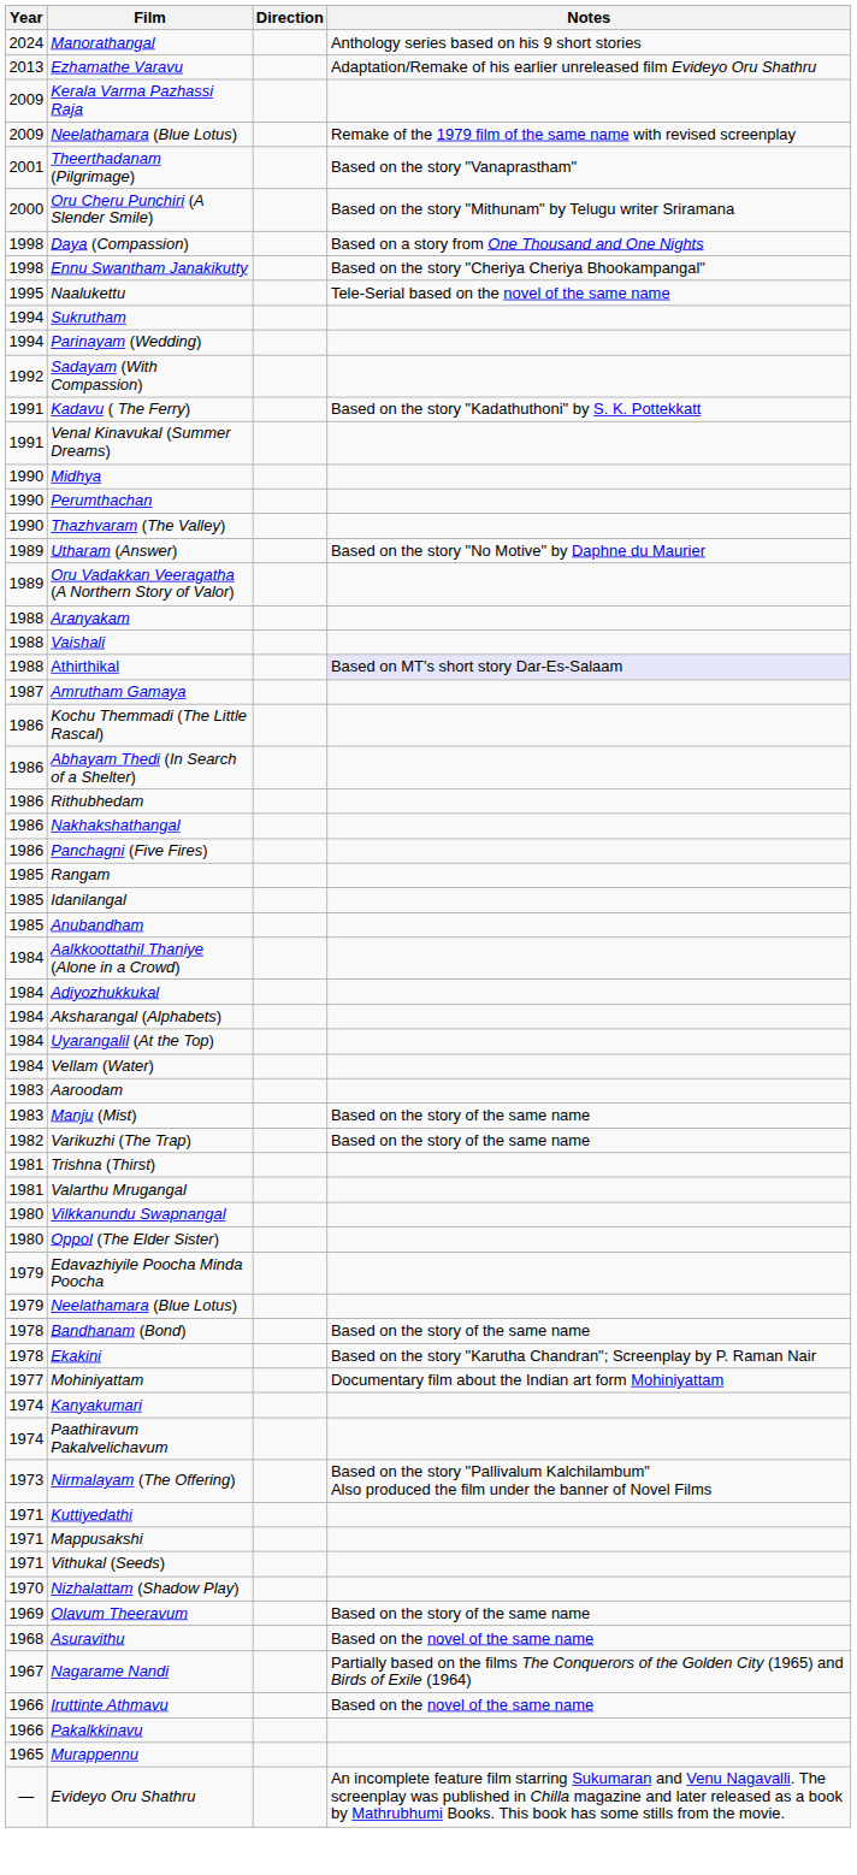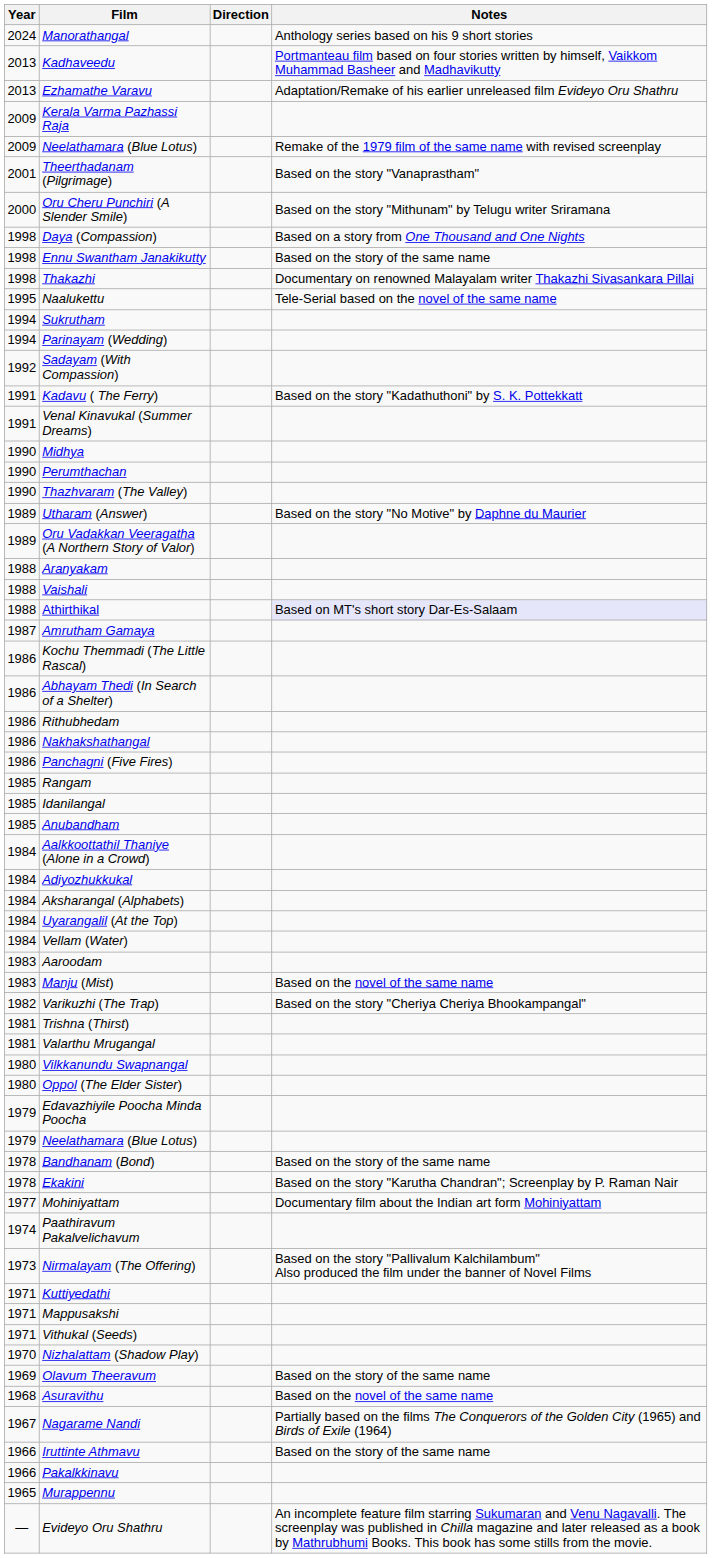+ row: 2013 | Kadhaveedu | Portmanteau film based on four stories written by himself, Vaikkom Muhammad Basheer and Madhavikutty
Ennu Swantham Janakikutty | Notes: Based on the story "Cheriya Cheriya Bhookampangal" -> Based on the story of the same name
+ row: 1998 | Thakazhi | Documentary on renowned Malayalam writer Thakazhi Sivasankara Pillai
Manju (Mist) | Notes: Based on the story of the same name -> Based on the novel of the same name
Varikuzhi (The Trap) | Notes: Based on the story of the same name -> Based on the story "Cheriya Cheriya Bhookampangal"
- row: 1974 | Kanyakumari
Iruttinte Athmavu | Notes: Based on the novel of the same name -> Based on the story of the same name
